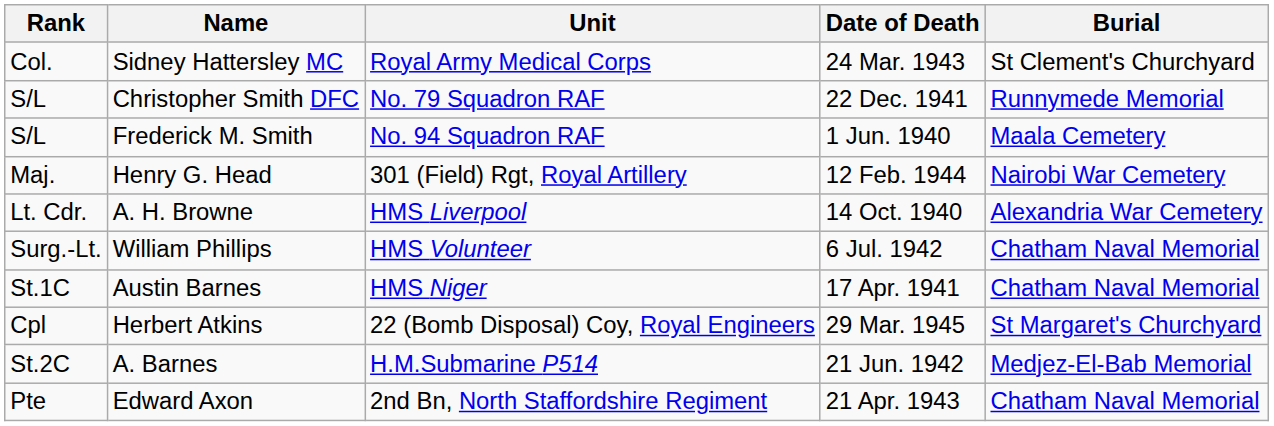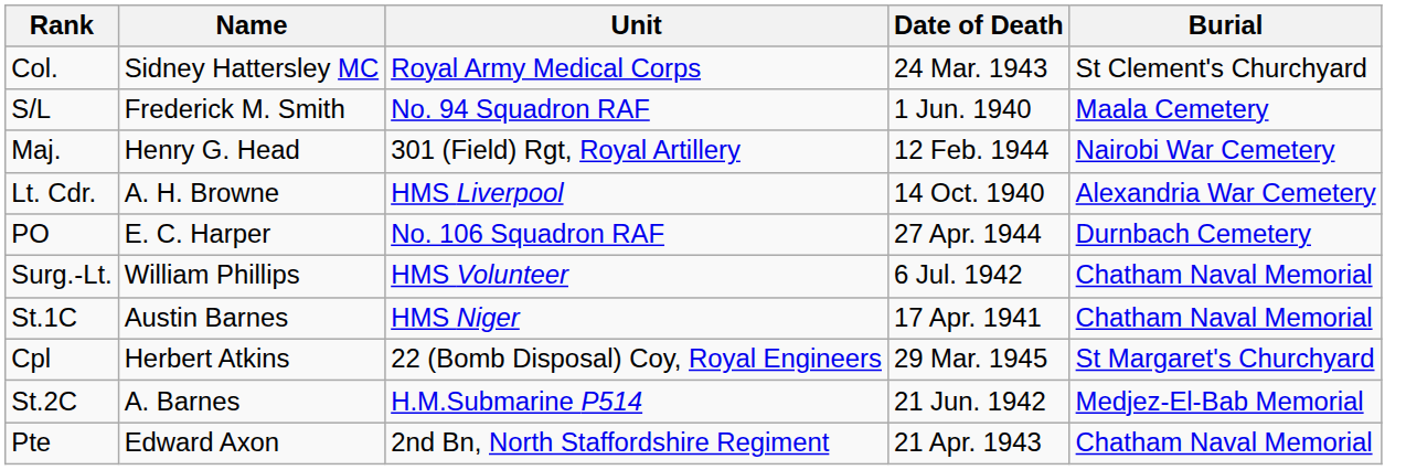- row: S/L | Christopher Smith DFC | No. 79 Squadron RAF | 22 Dec. 1941 | Runnymede Memorial
+ row: PO | E. C. Harper | No. 106 Squadron RAF | 27 Apr. 1944 | Durnbach Cemetery
